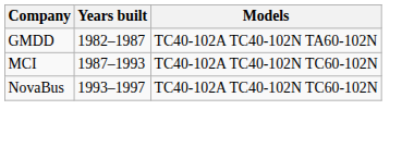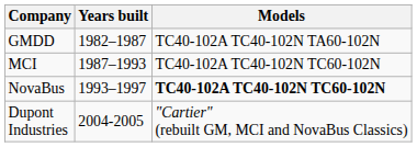NovaBus | Models: normal -> bold
+ row: Dupont Industries | 2004-2005 | "Cartier" (rebuilt GM, MCI and NovaBus Classics)
